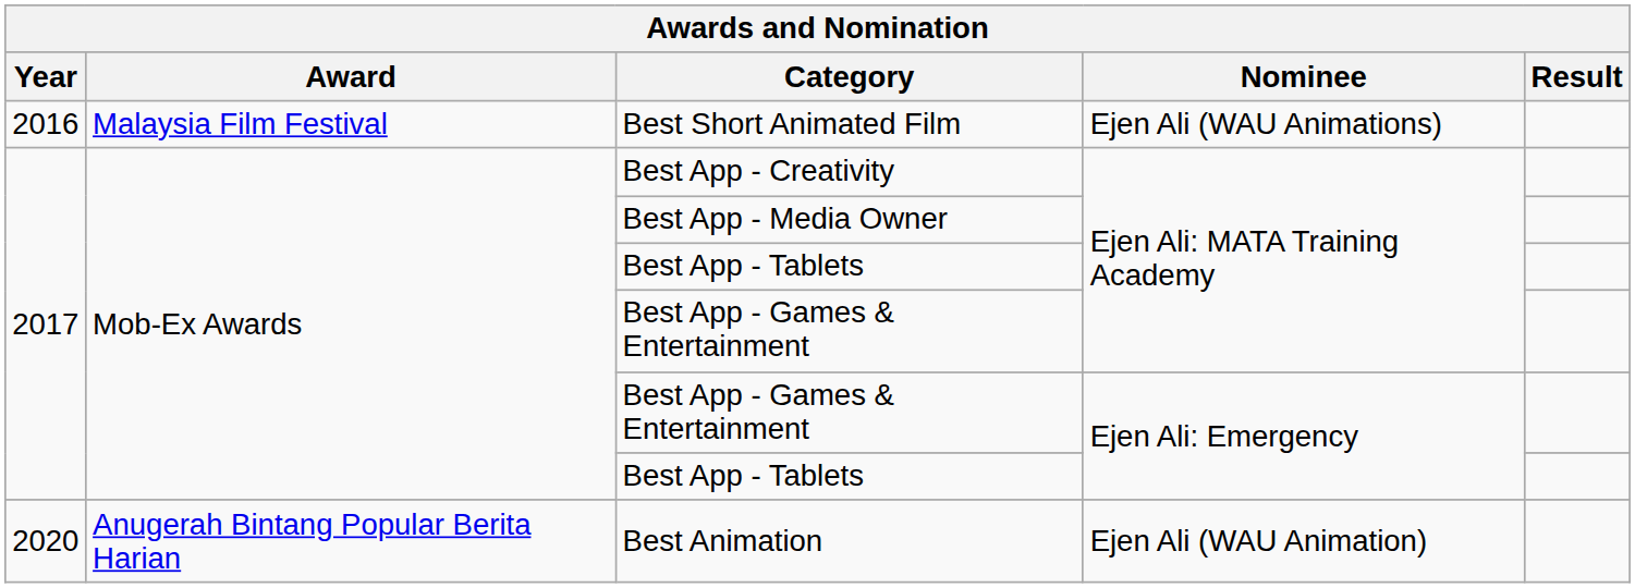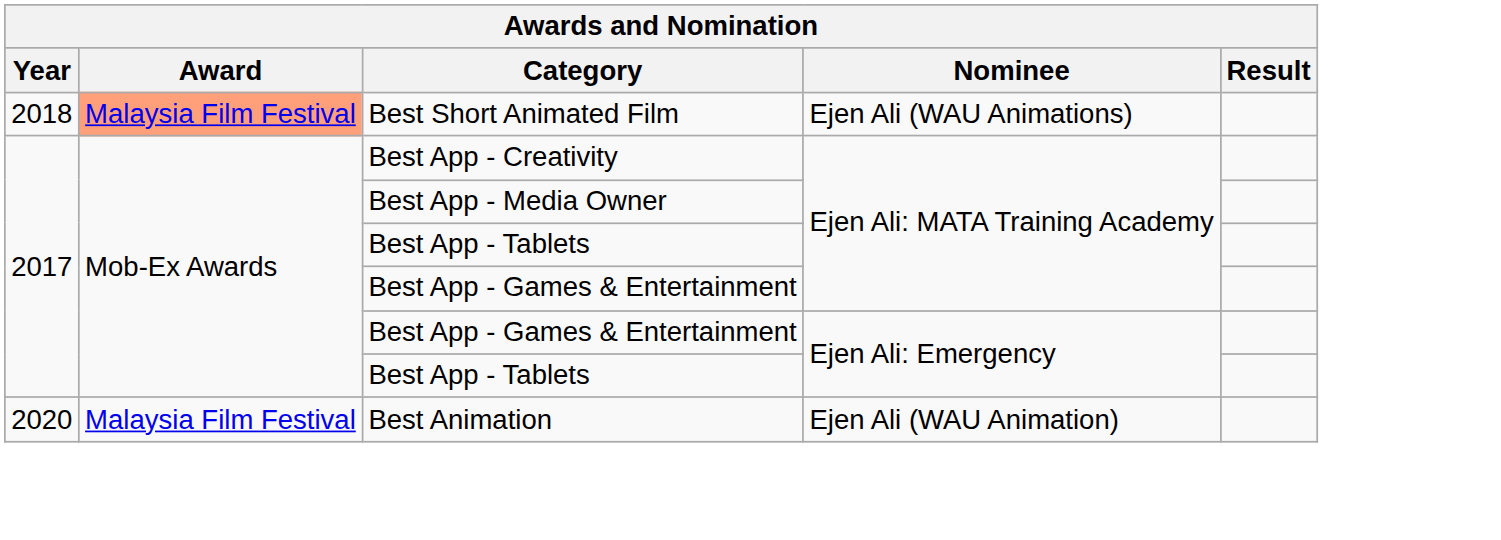Best Short Animated Film | Year: 2016 -> 2018
Best Short Animated Film | Award: no background -> lightsalmon background
Best Animation | Award: Anugerah Bintang Popular Berita Harian -> Malaysia Film Festival
